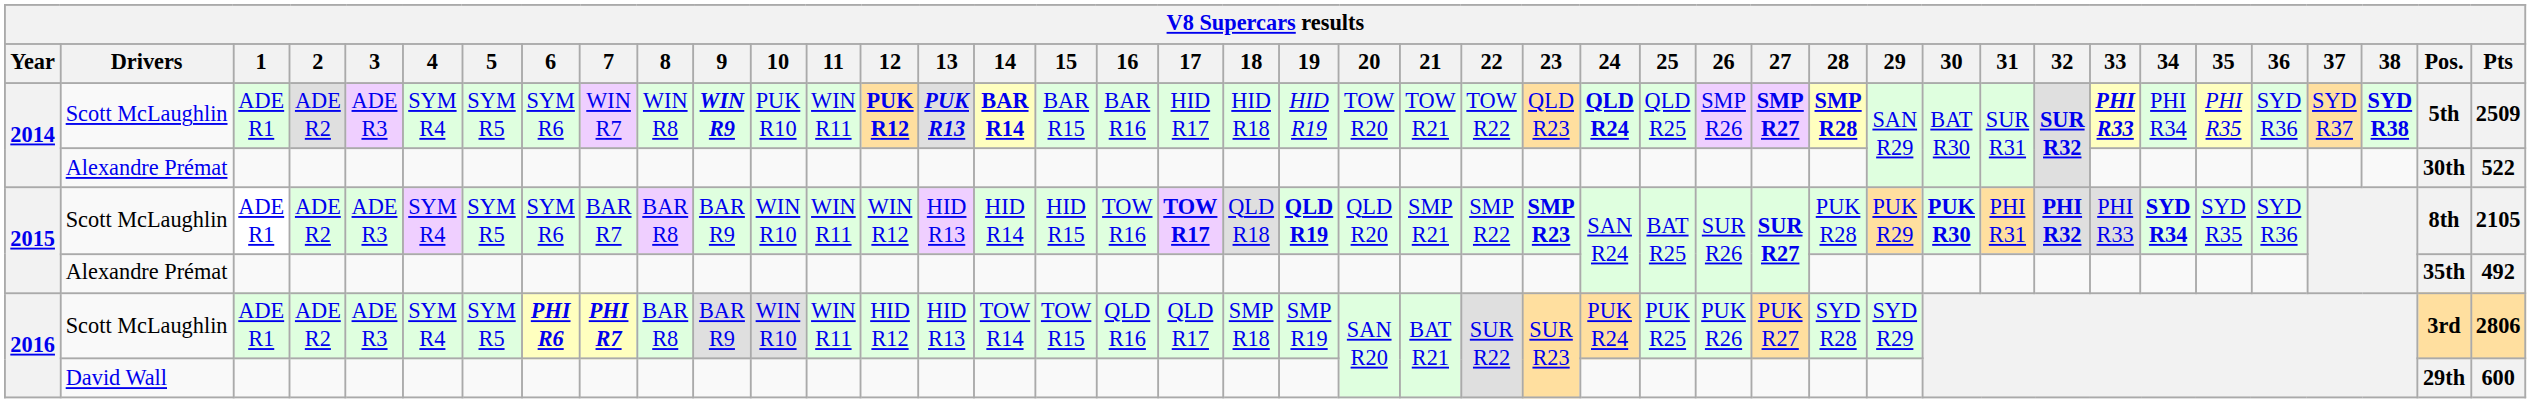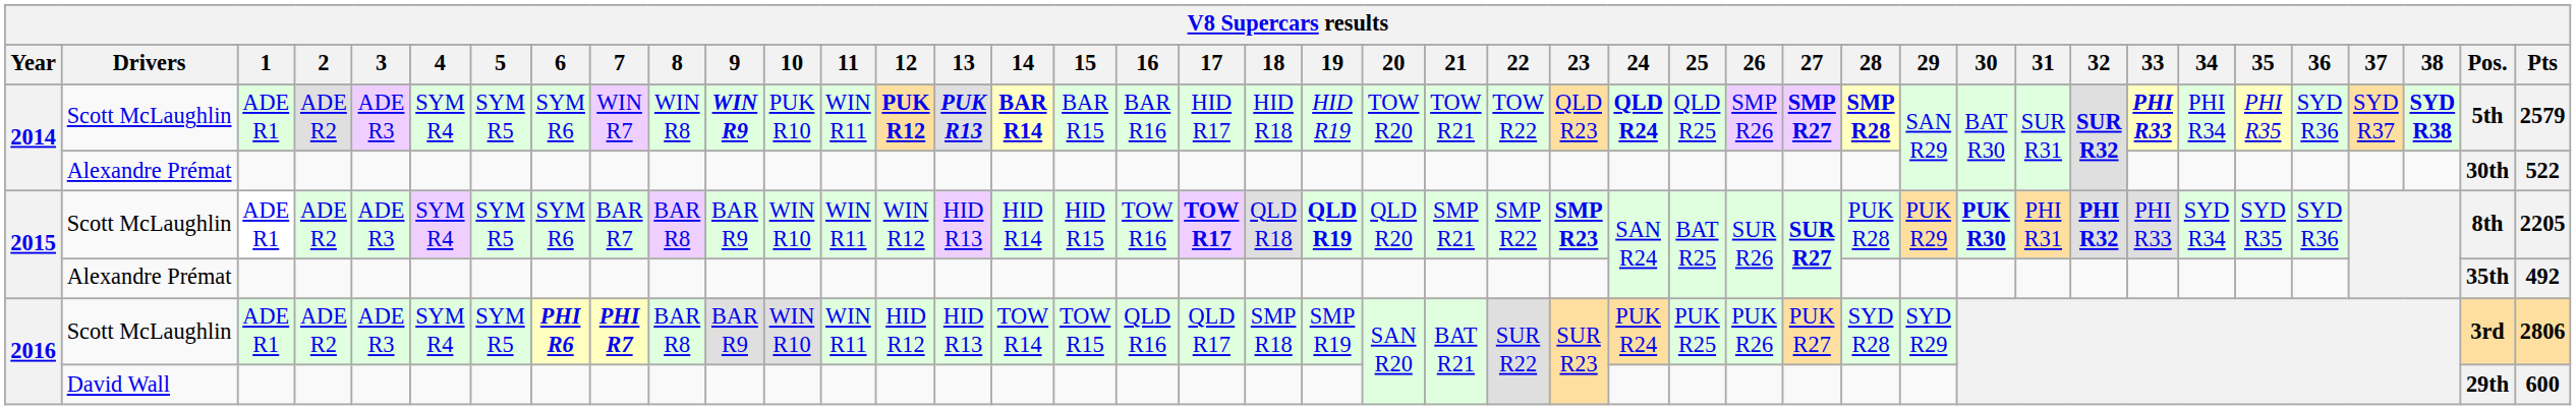2014 / Scott McLaughlin | Pts: 2509 -> 2579
2015 / Scott McLaughlin | 34: bold -> normal
2015 / Scott McLaughlin | Pts: 2105 -> 2205
